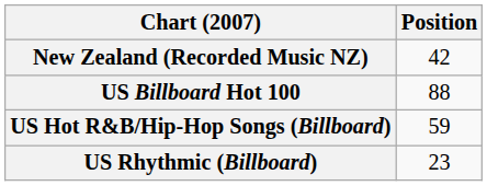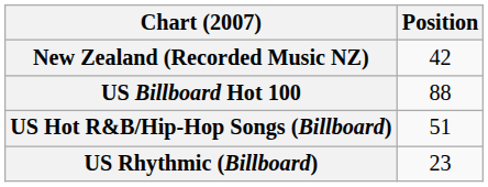US Hot R&B/Hip-Hop Songs (Billboard) | Position: 59 -> 51
